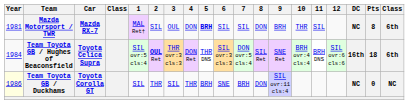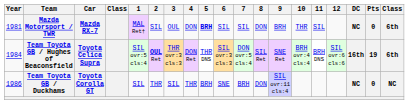Mazda Motorsport / TWR | Pts: 8 -> 0
Team Toyota GB / Hughes of Beaconsfield | Pts: 18 -> 19
Team Toyota GB / Duckhams | Year: lightyellow background -> no background
